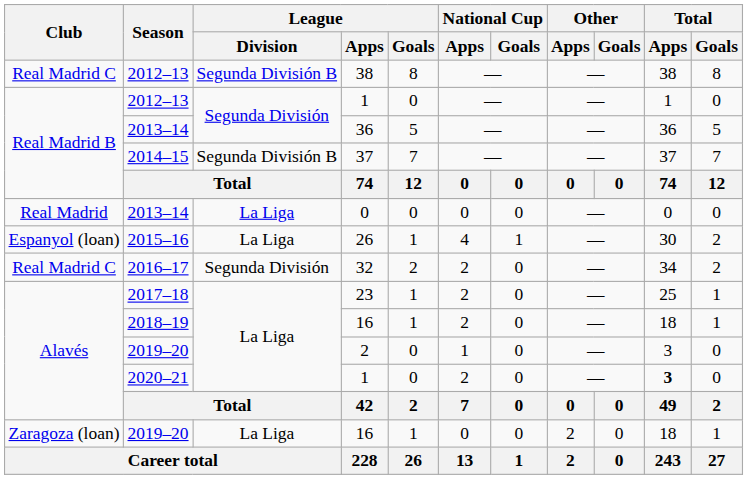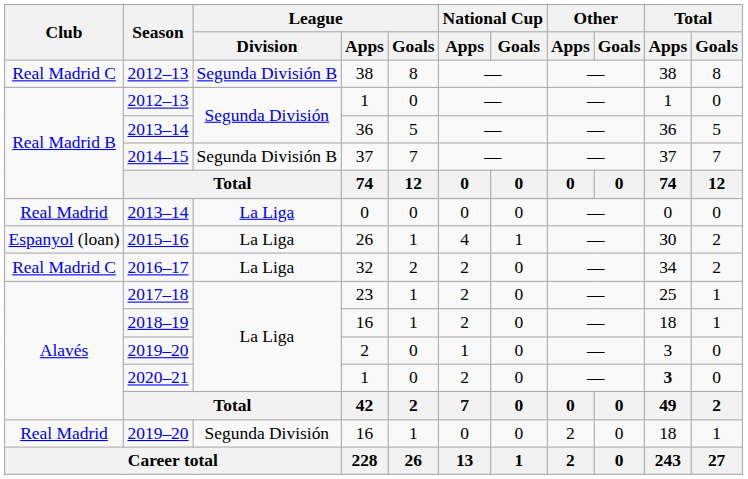32 | League / Division: Segunda División -> La Liga
2019–20 / 16 | Club: Zaragoza (loan) -> Real Madrid
2019–20 / 16 | League / Division: La Liga -> Segunda División
